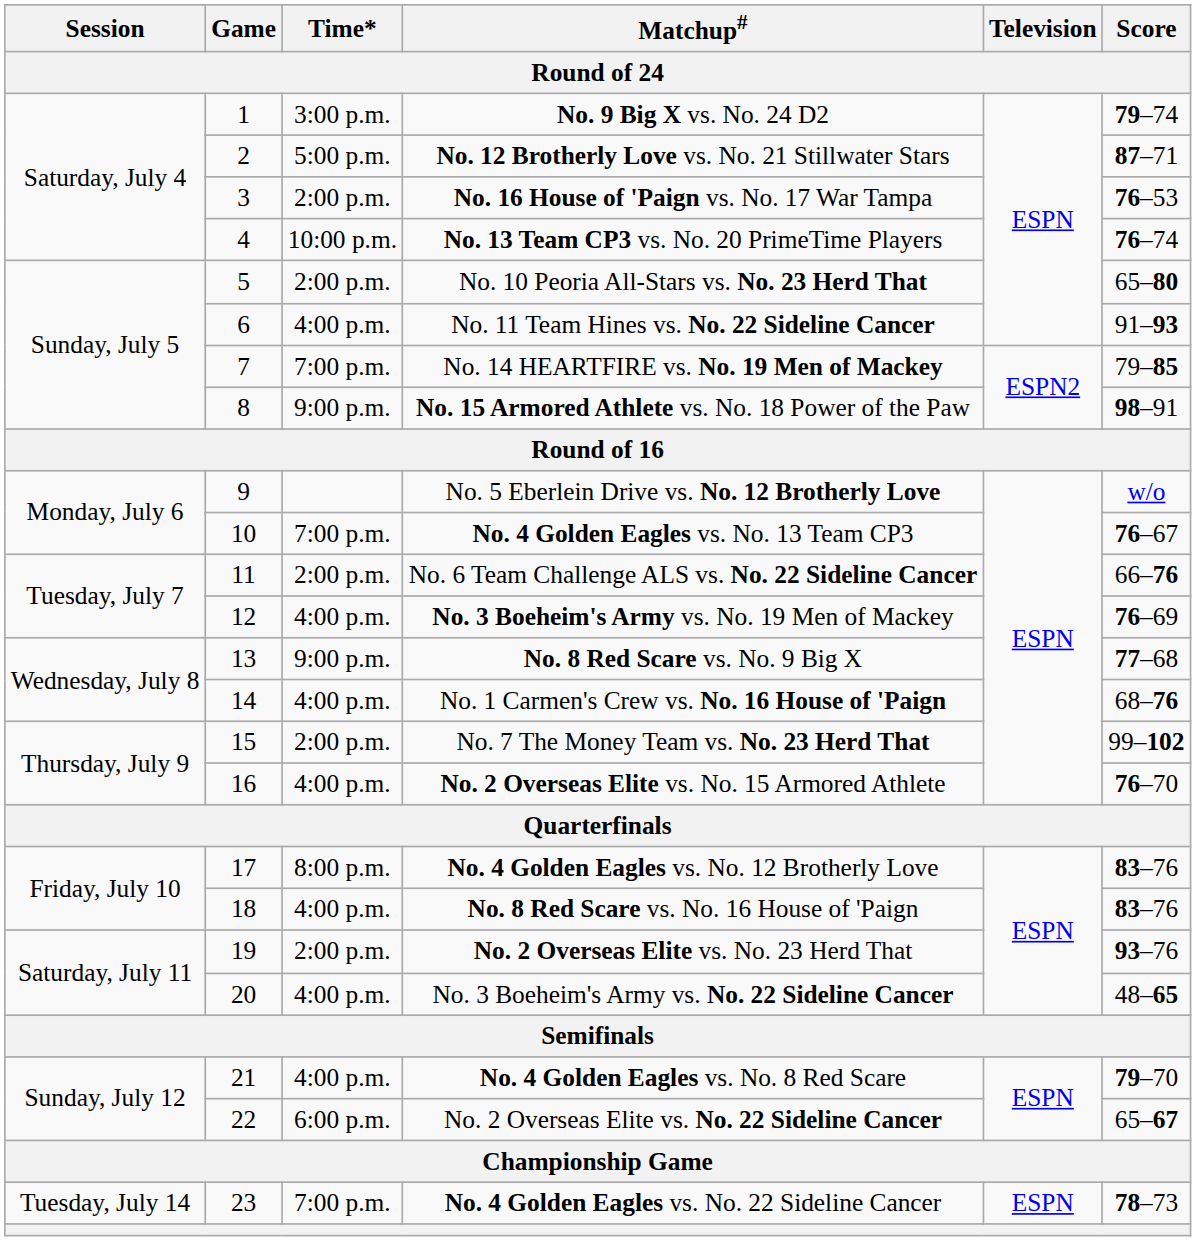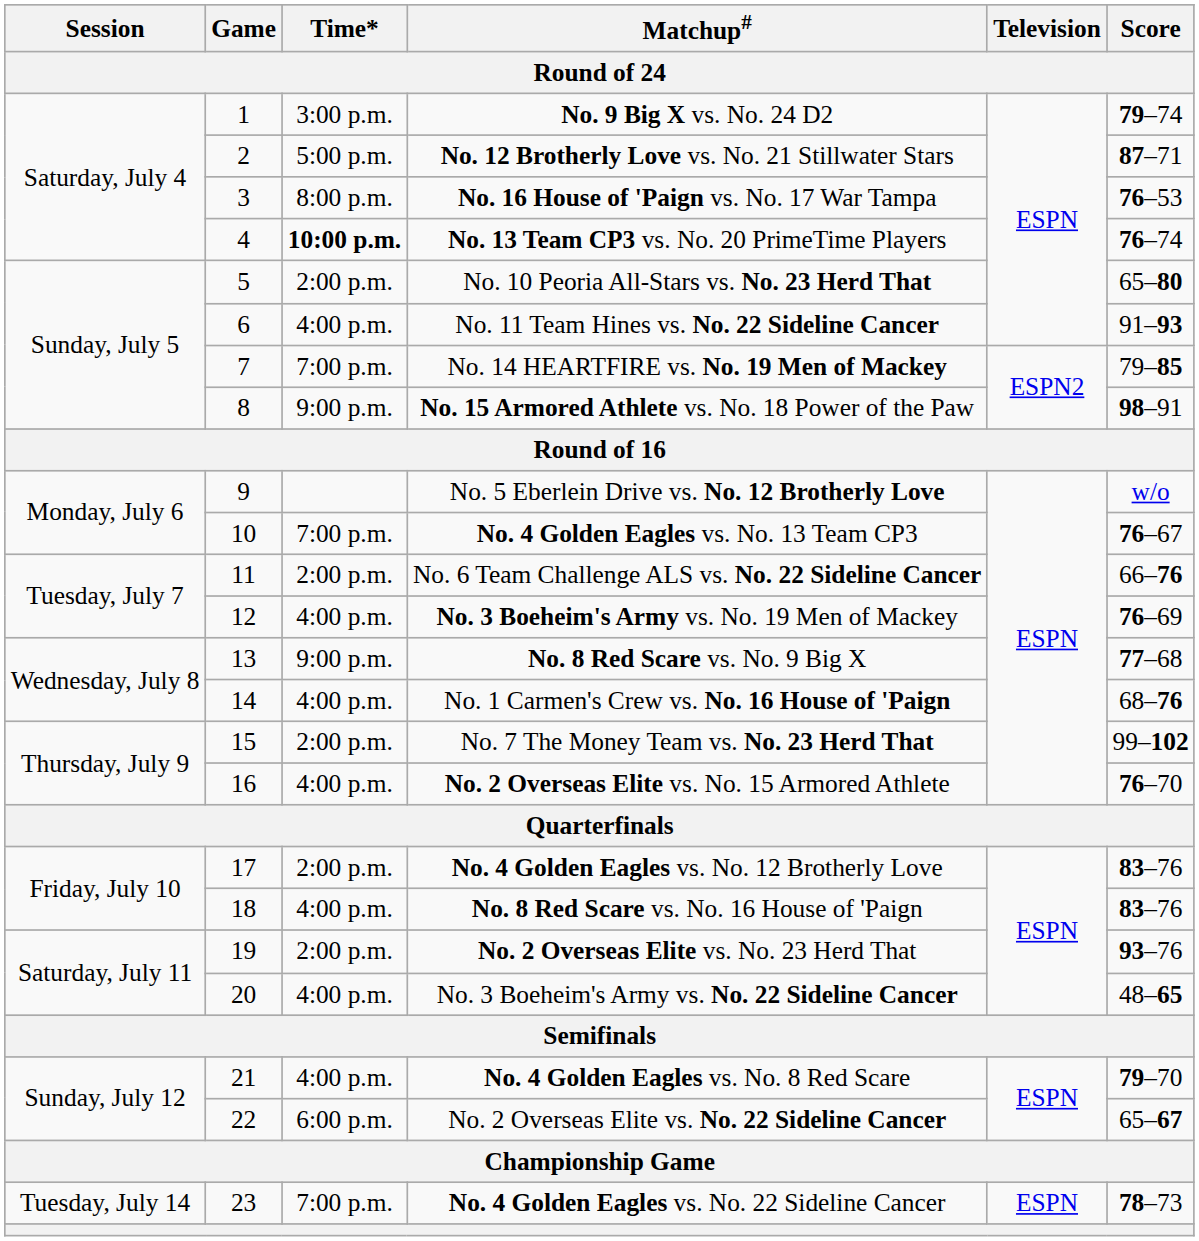No. 16 House of 'Paign vs. No. 17 War Tampa | Time*: 2:00 p.m. -> 8:00 p.m.
No. 13 Team CP3 vs. No. 20 PrimeTime Players | Time*: normal -> bold
No. 4 Golden Eagles vs. No. 12 Brotherly Love | Time*: 8:00 p.m. -> 2:00 p.m.
